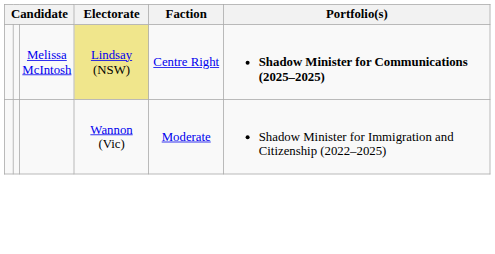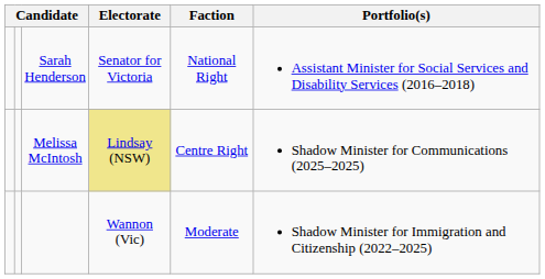+ row: Sarah Henderson | Senator for Victoria | National Right | Assistant Minister for Social Services and Disability Services (2016–2018)
Melissa McIntosh | Portfolio(s): bold -> normal
